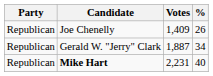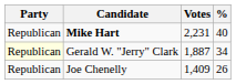rows swapped: Mike Hart <-> Joe Chenelly
Gerald W. "Jerry" Clark | Party: no background -> lightyellow background
